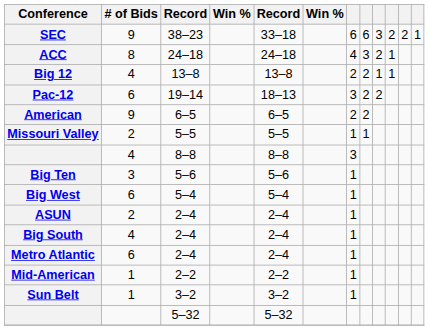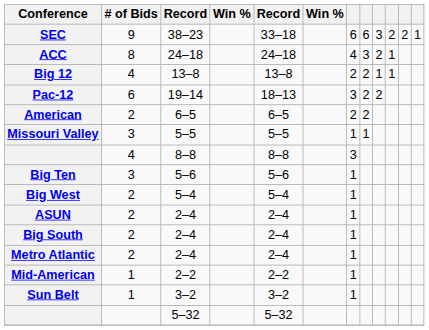American | # of Bids: 9 -> 2
Missouri Valley | # of Bids: 2 -> 3
Big West | # of Bids: 6 -> 2
Big South | # of Bids: 4 -> 2
Metro Atlantic | # of Bids: 6 -> 2
